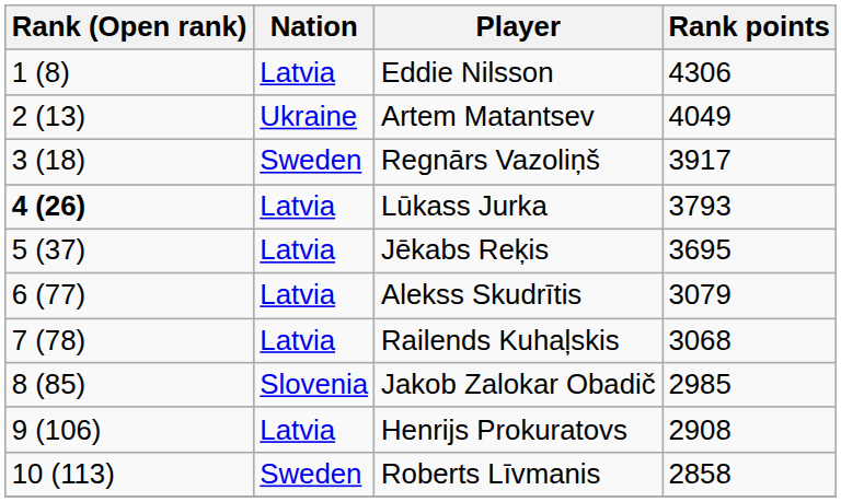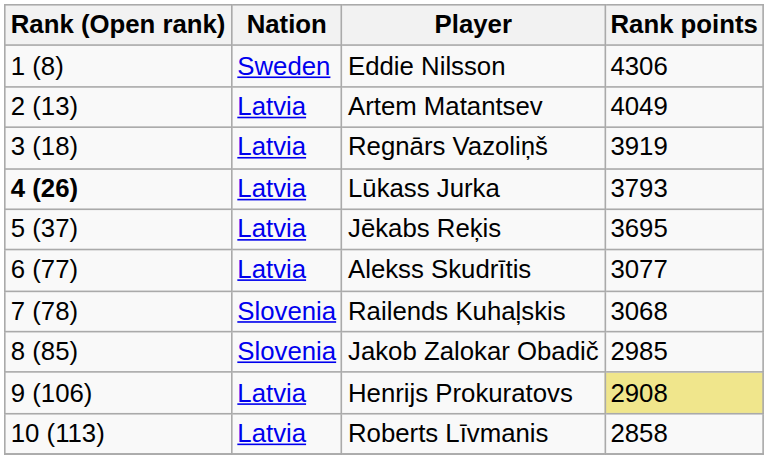Eddie Nilsson | Nation: Latvia -> Sweden
Artem Matantsev | Nation: Ukraine -> Latvia
Regnārs Vazoliņš | Nation: Sweden -> Latvia
Regnārs Vazoliņš | Rank points: 3917 -> 3919
Alekss Skudrītis | Rank points: 3079 -> 3077
Railends Kuhaļskis | Nation: Latvia -> Slovenia
Henrijs Prokuratovs | Rank points: no background -> khaki background
Roberts Līvmanis | Nation: Sweden -> Latvia
